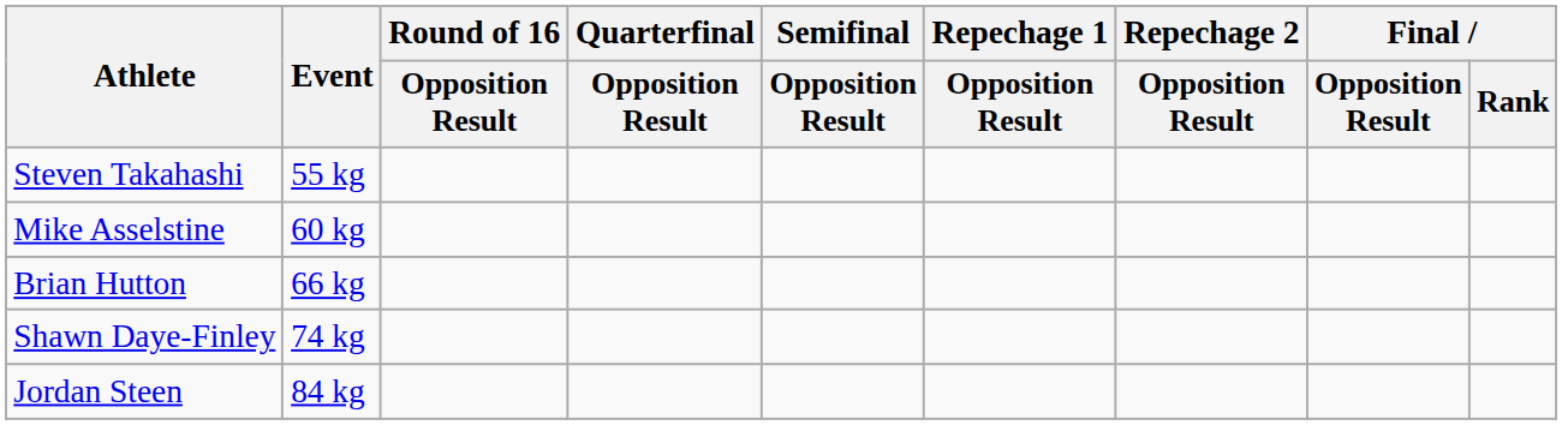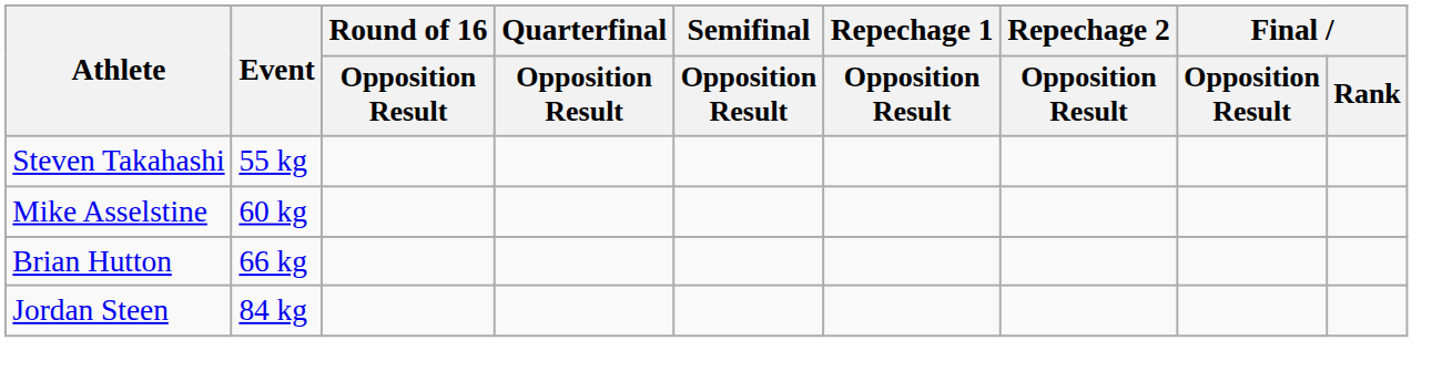- row: Shawn Daye-Finley | 74 kg
